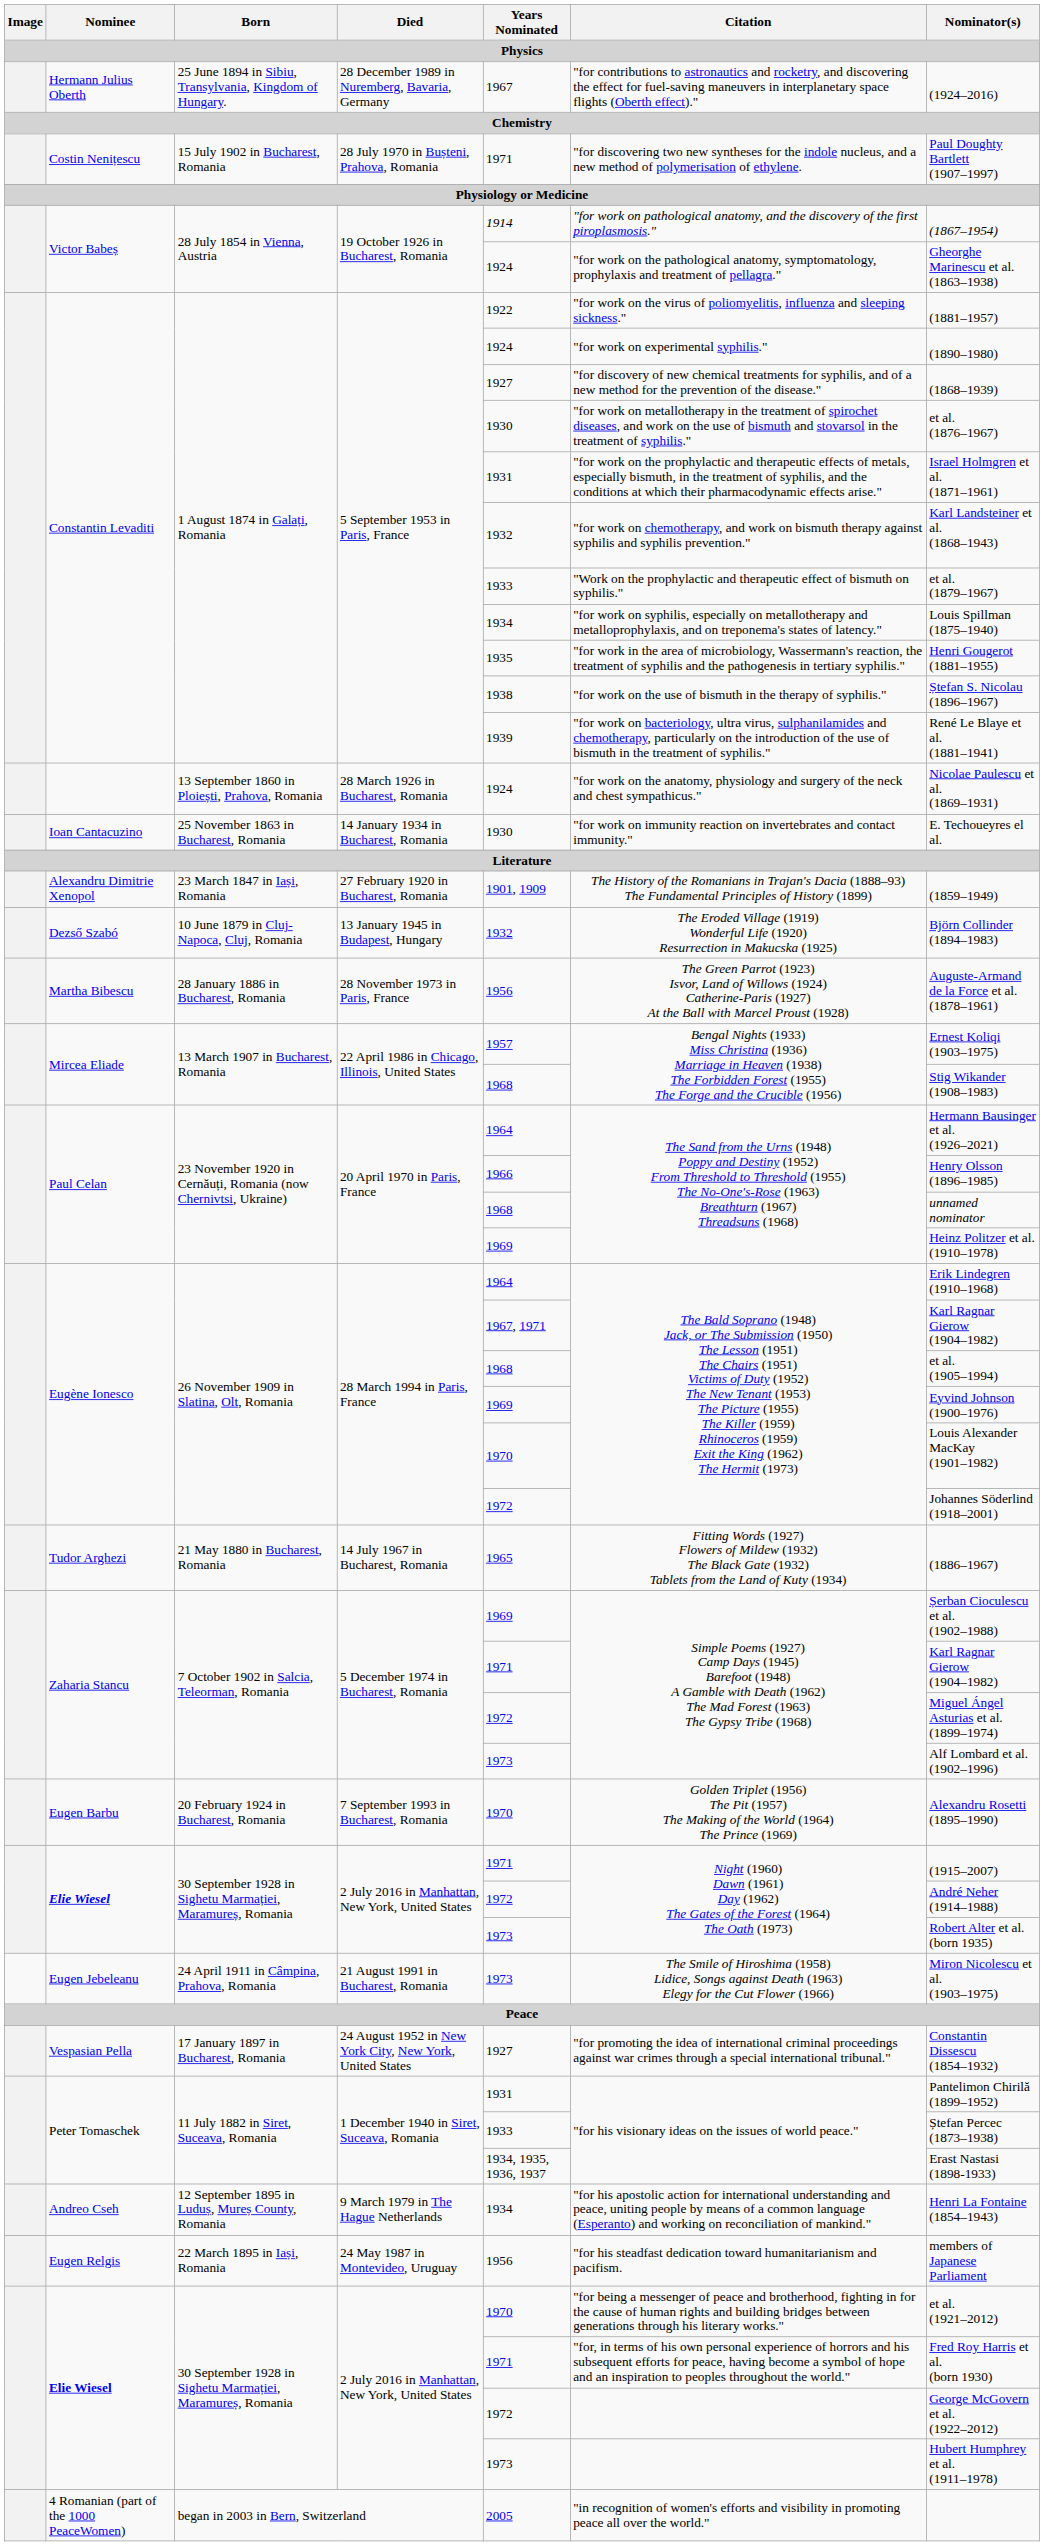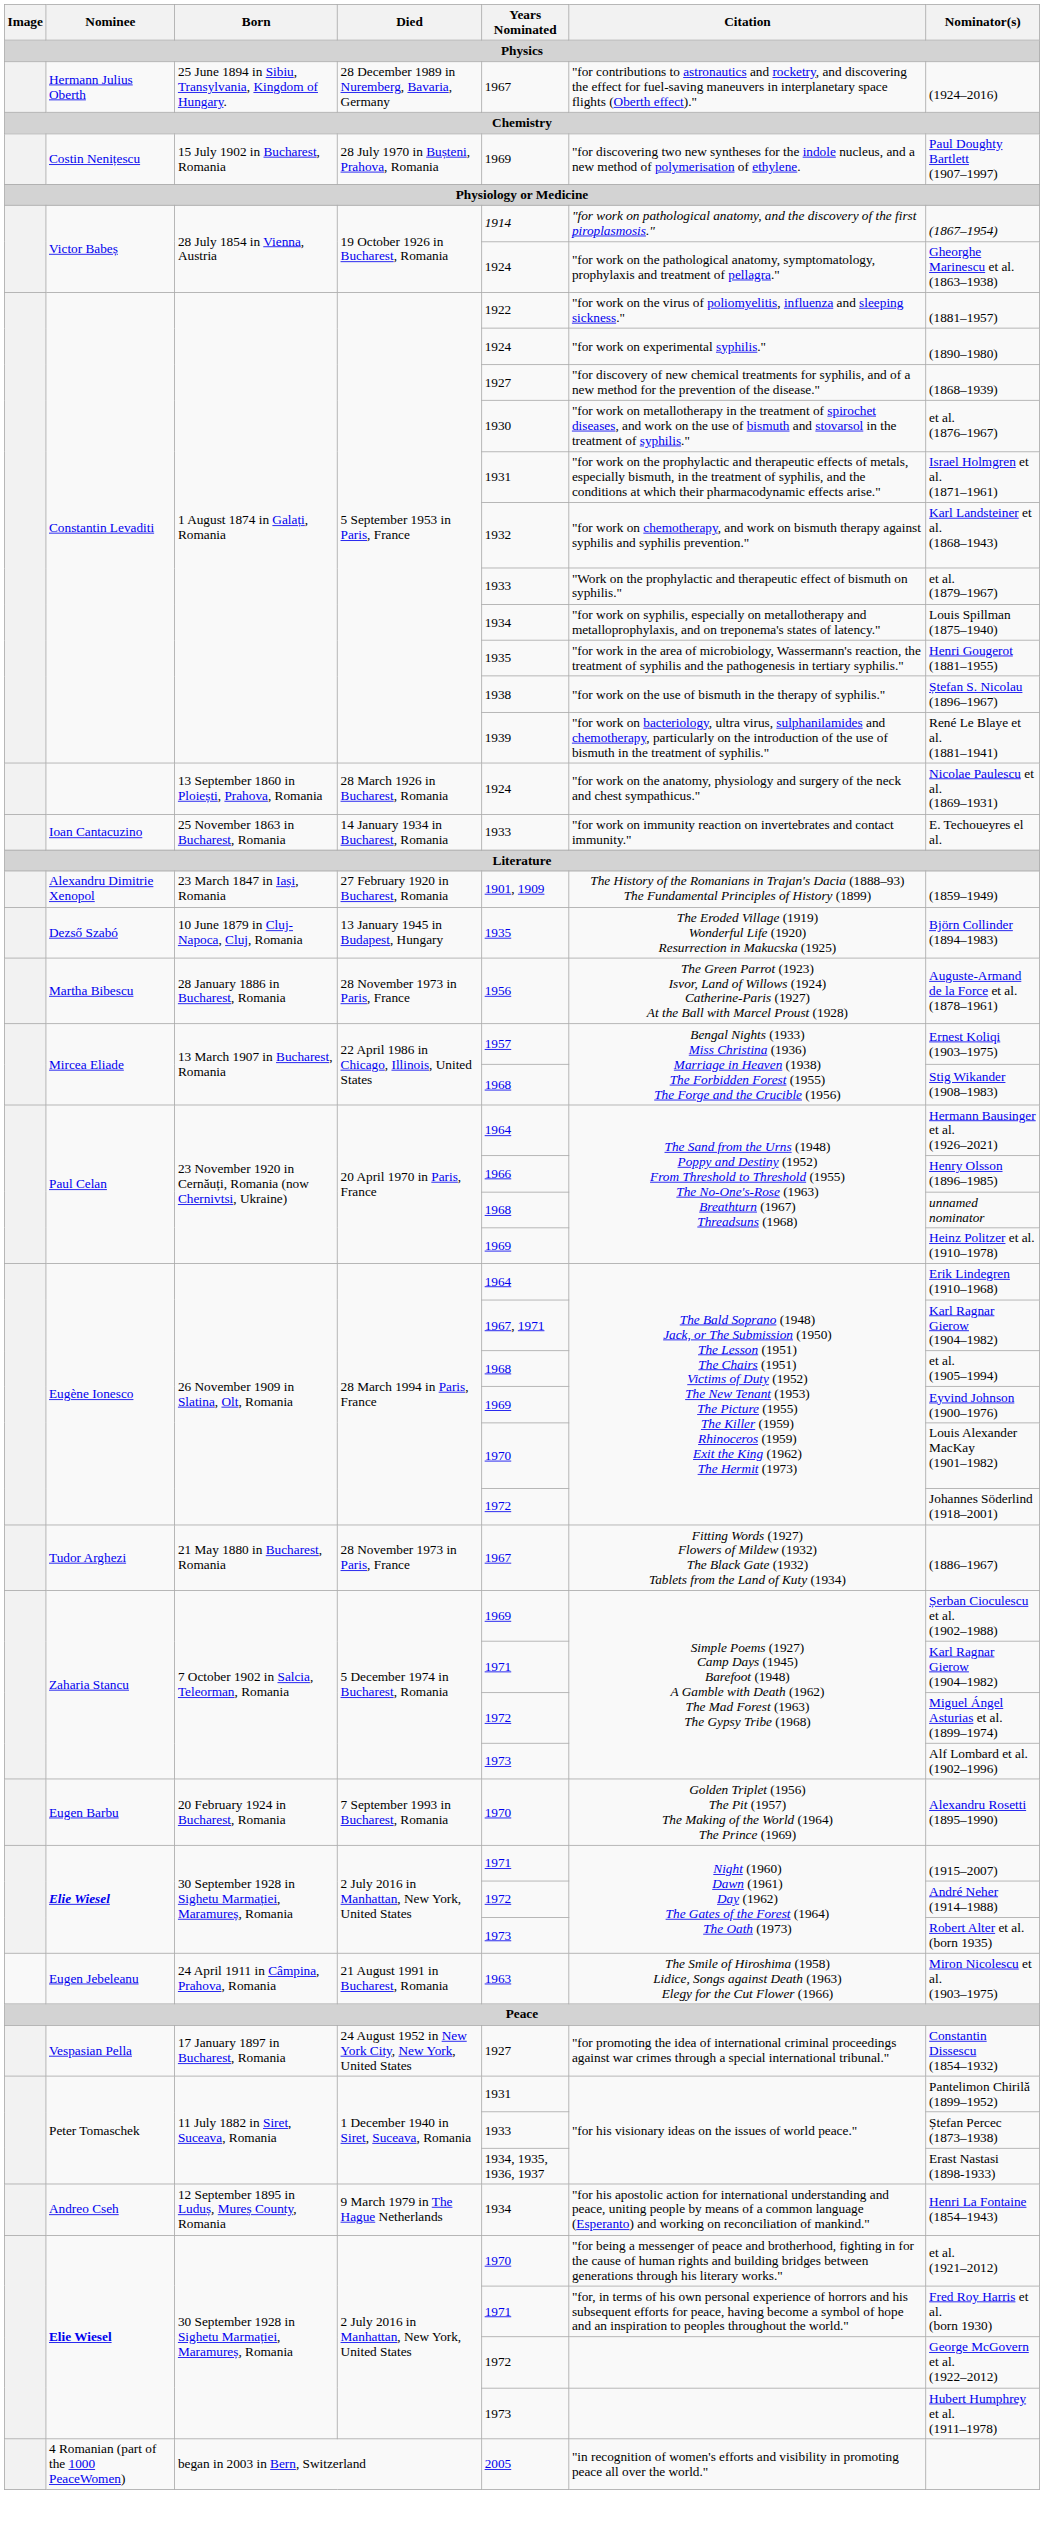Costin Nenițescu | Years Nominated: 1971 -> 1969
Ioan Cantacuzino | Years Nominated: 1930 -> 1933
Dezső Szabó | Years Nominated: 1932 -> 1935
Tudor Arghezi | Died: 14 July 1967 in Bucharest, Romania -> 28 November 1973 in Paris, France
Tudor Arghezi | Years Nominated: 1965 -> 1967
Eugen Jebeleanu | Years Nominated: 1973 -> 1963
- row: Eugen Relgis | 22 March 1895 in Iași, Romania | 24 May 1987 in Montevideo, Uruguay | 1956 | "for his steadfast dedication toward humanitarianism and pacifism. | members of Japanese Parliament
